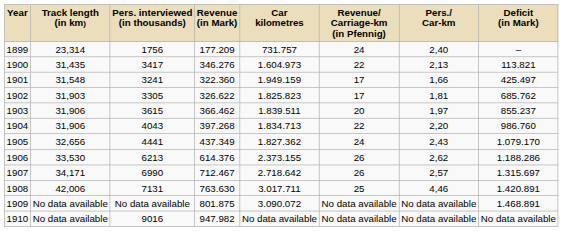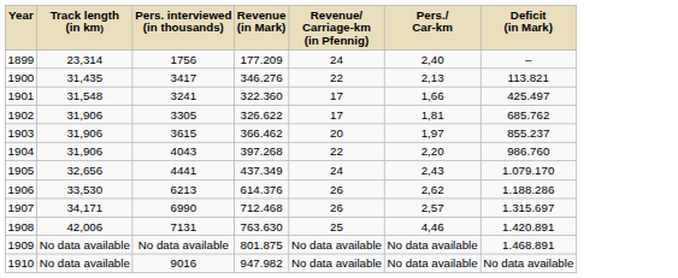- column: Car kilometres | 731.757 | 1.604.973 | 1.949.159 | 1.825.823 | 1.839.511 | 1.834.713 | 1.827.362 | 2.373.155 | 2.718.642 | 3.017.711 | 3.090.072 | No data available
1902 | Track length (in km): 31,903 -> 31,906
1907 | Revenue (in Mark): 712.467 -> 712.468
